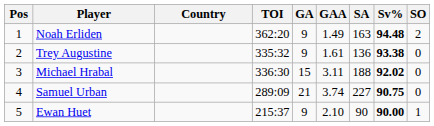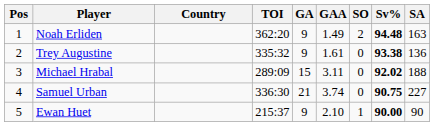columns swapped: SA <-> SO
Michael Hrabal | TOI: 336:30 -> 289:09
Samuel Urban | TOI: 289:09 -> 336:30
